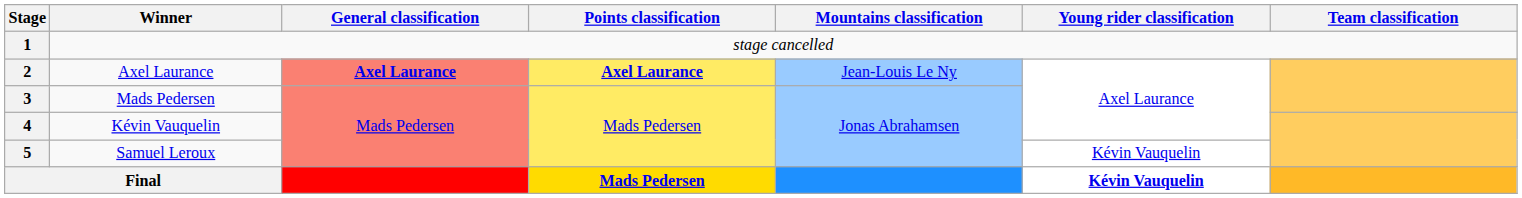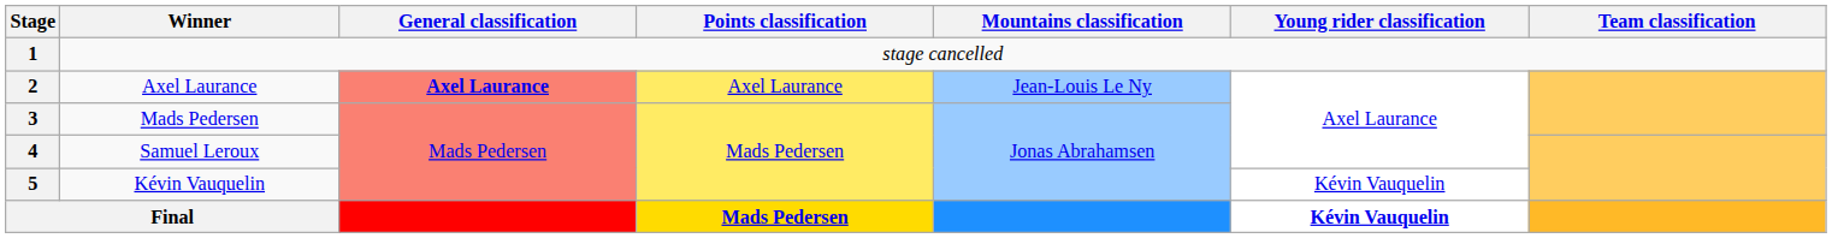2 | Points classification: bold -> normal
4 | Winner: Kévin Vauquelin -> Samuel Leroux
5 | Winner: Samuel Leroux -> Kévin Vauquelin
